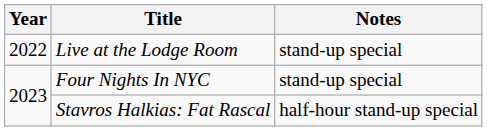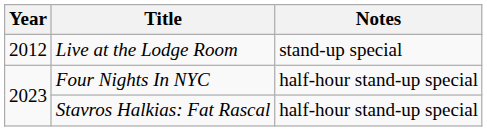Live at the Lodge Room | Year: 2022 -> 2012
Four Nights In NYC | Notes: stand-up special -> half-hour stand-up special
